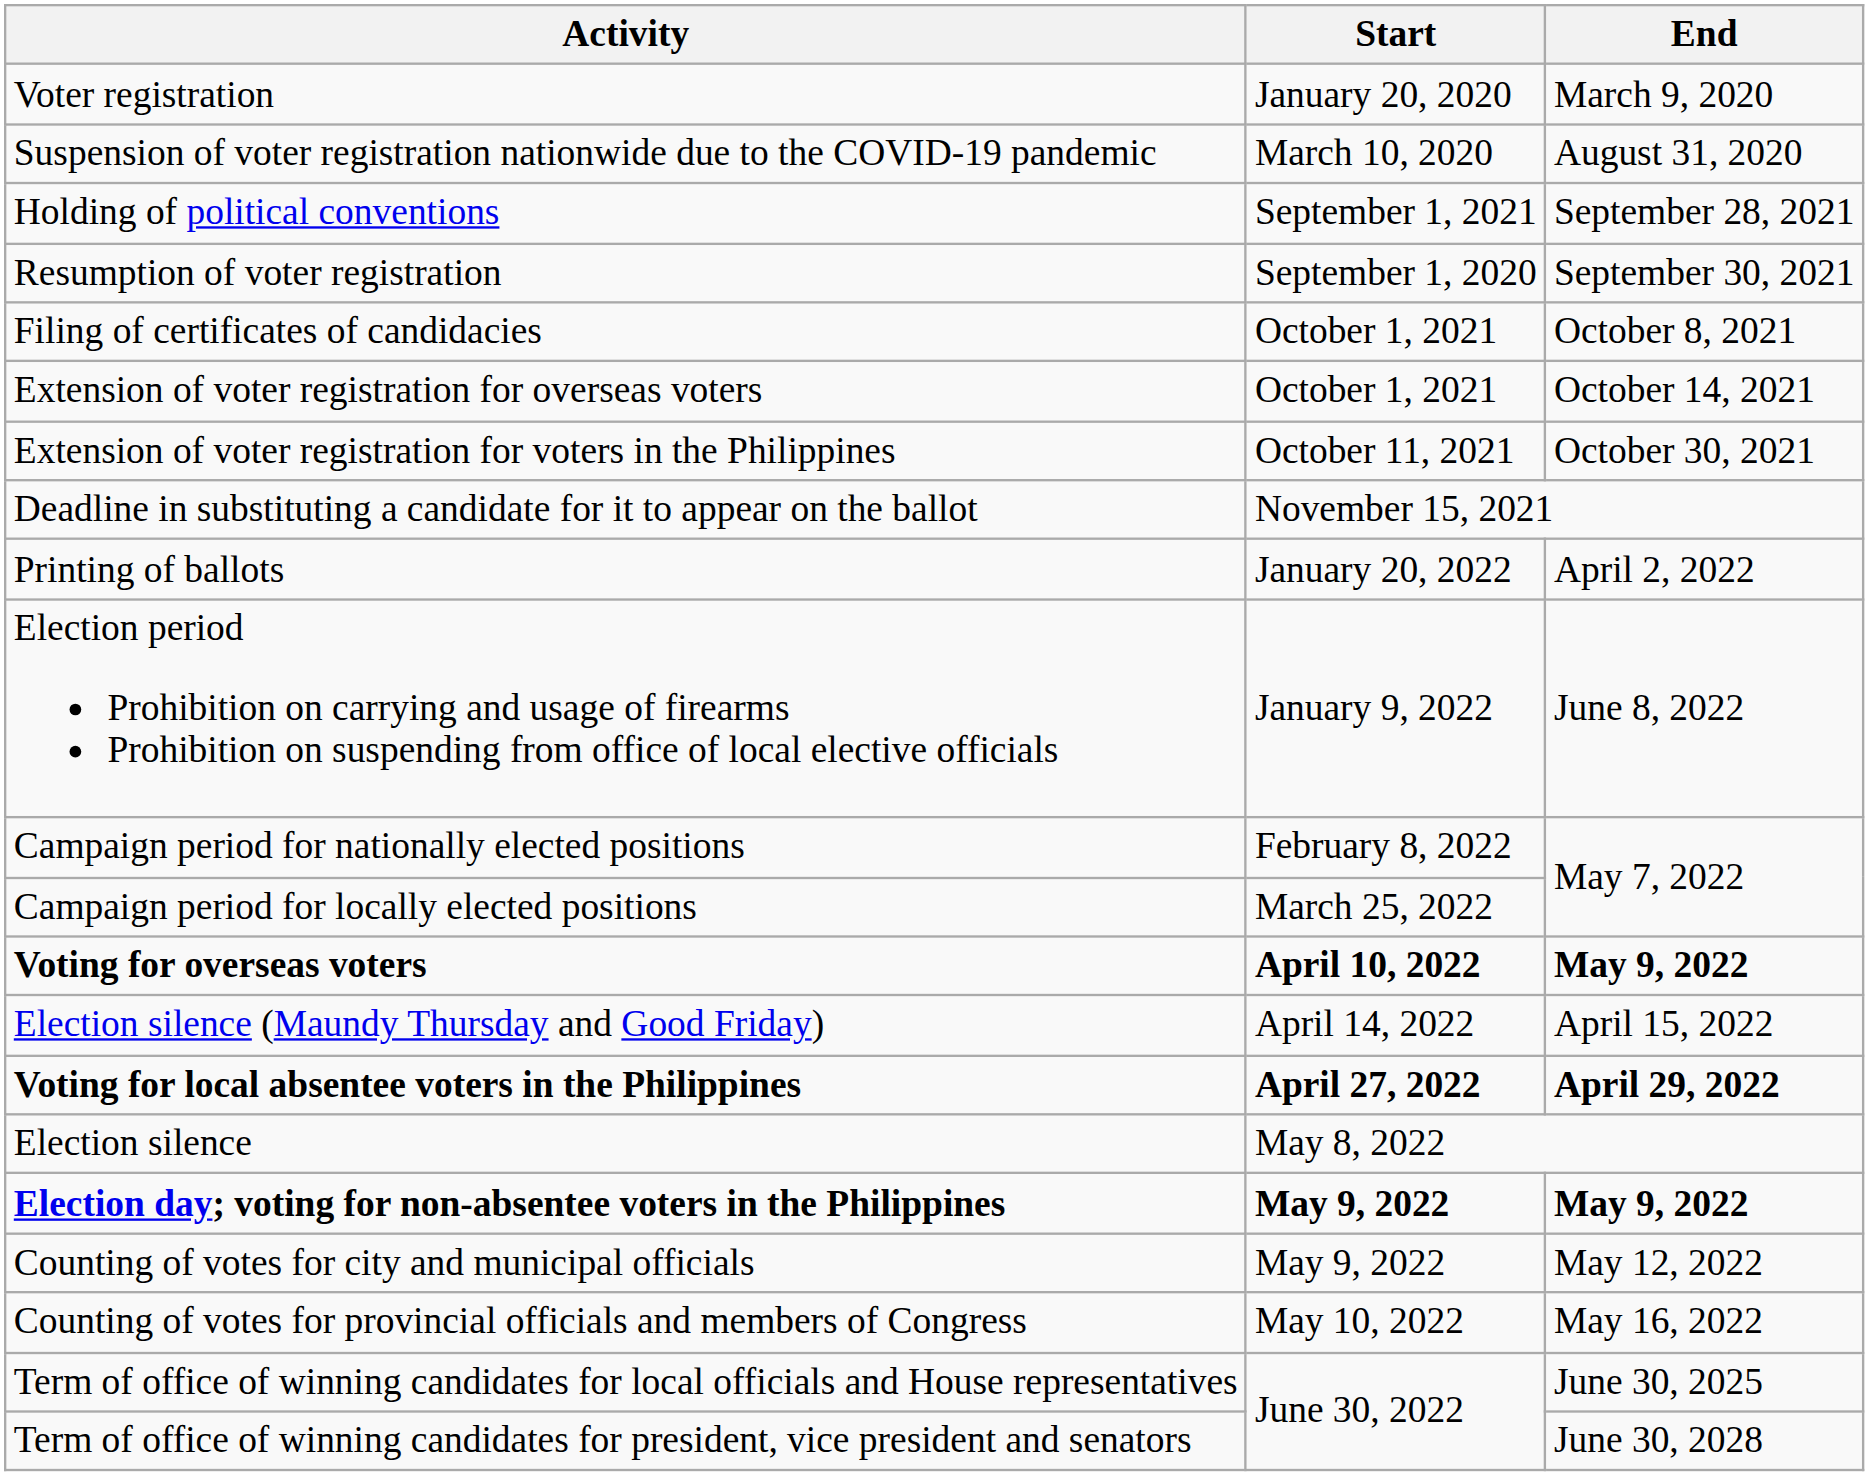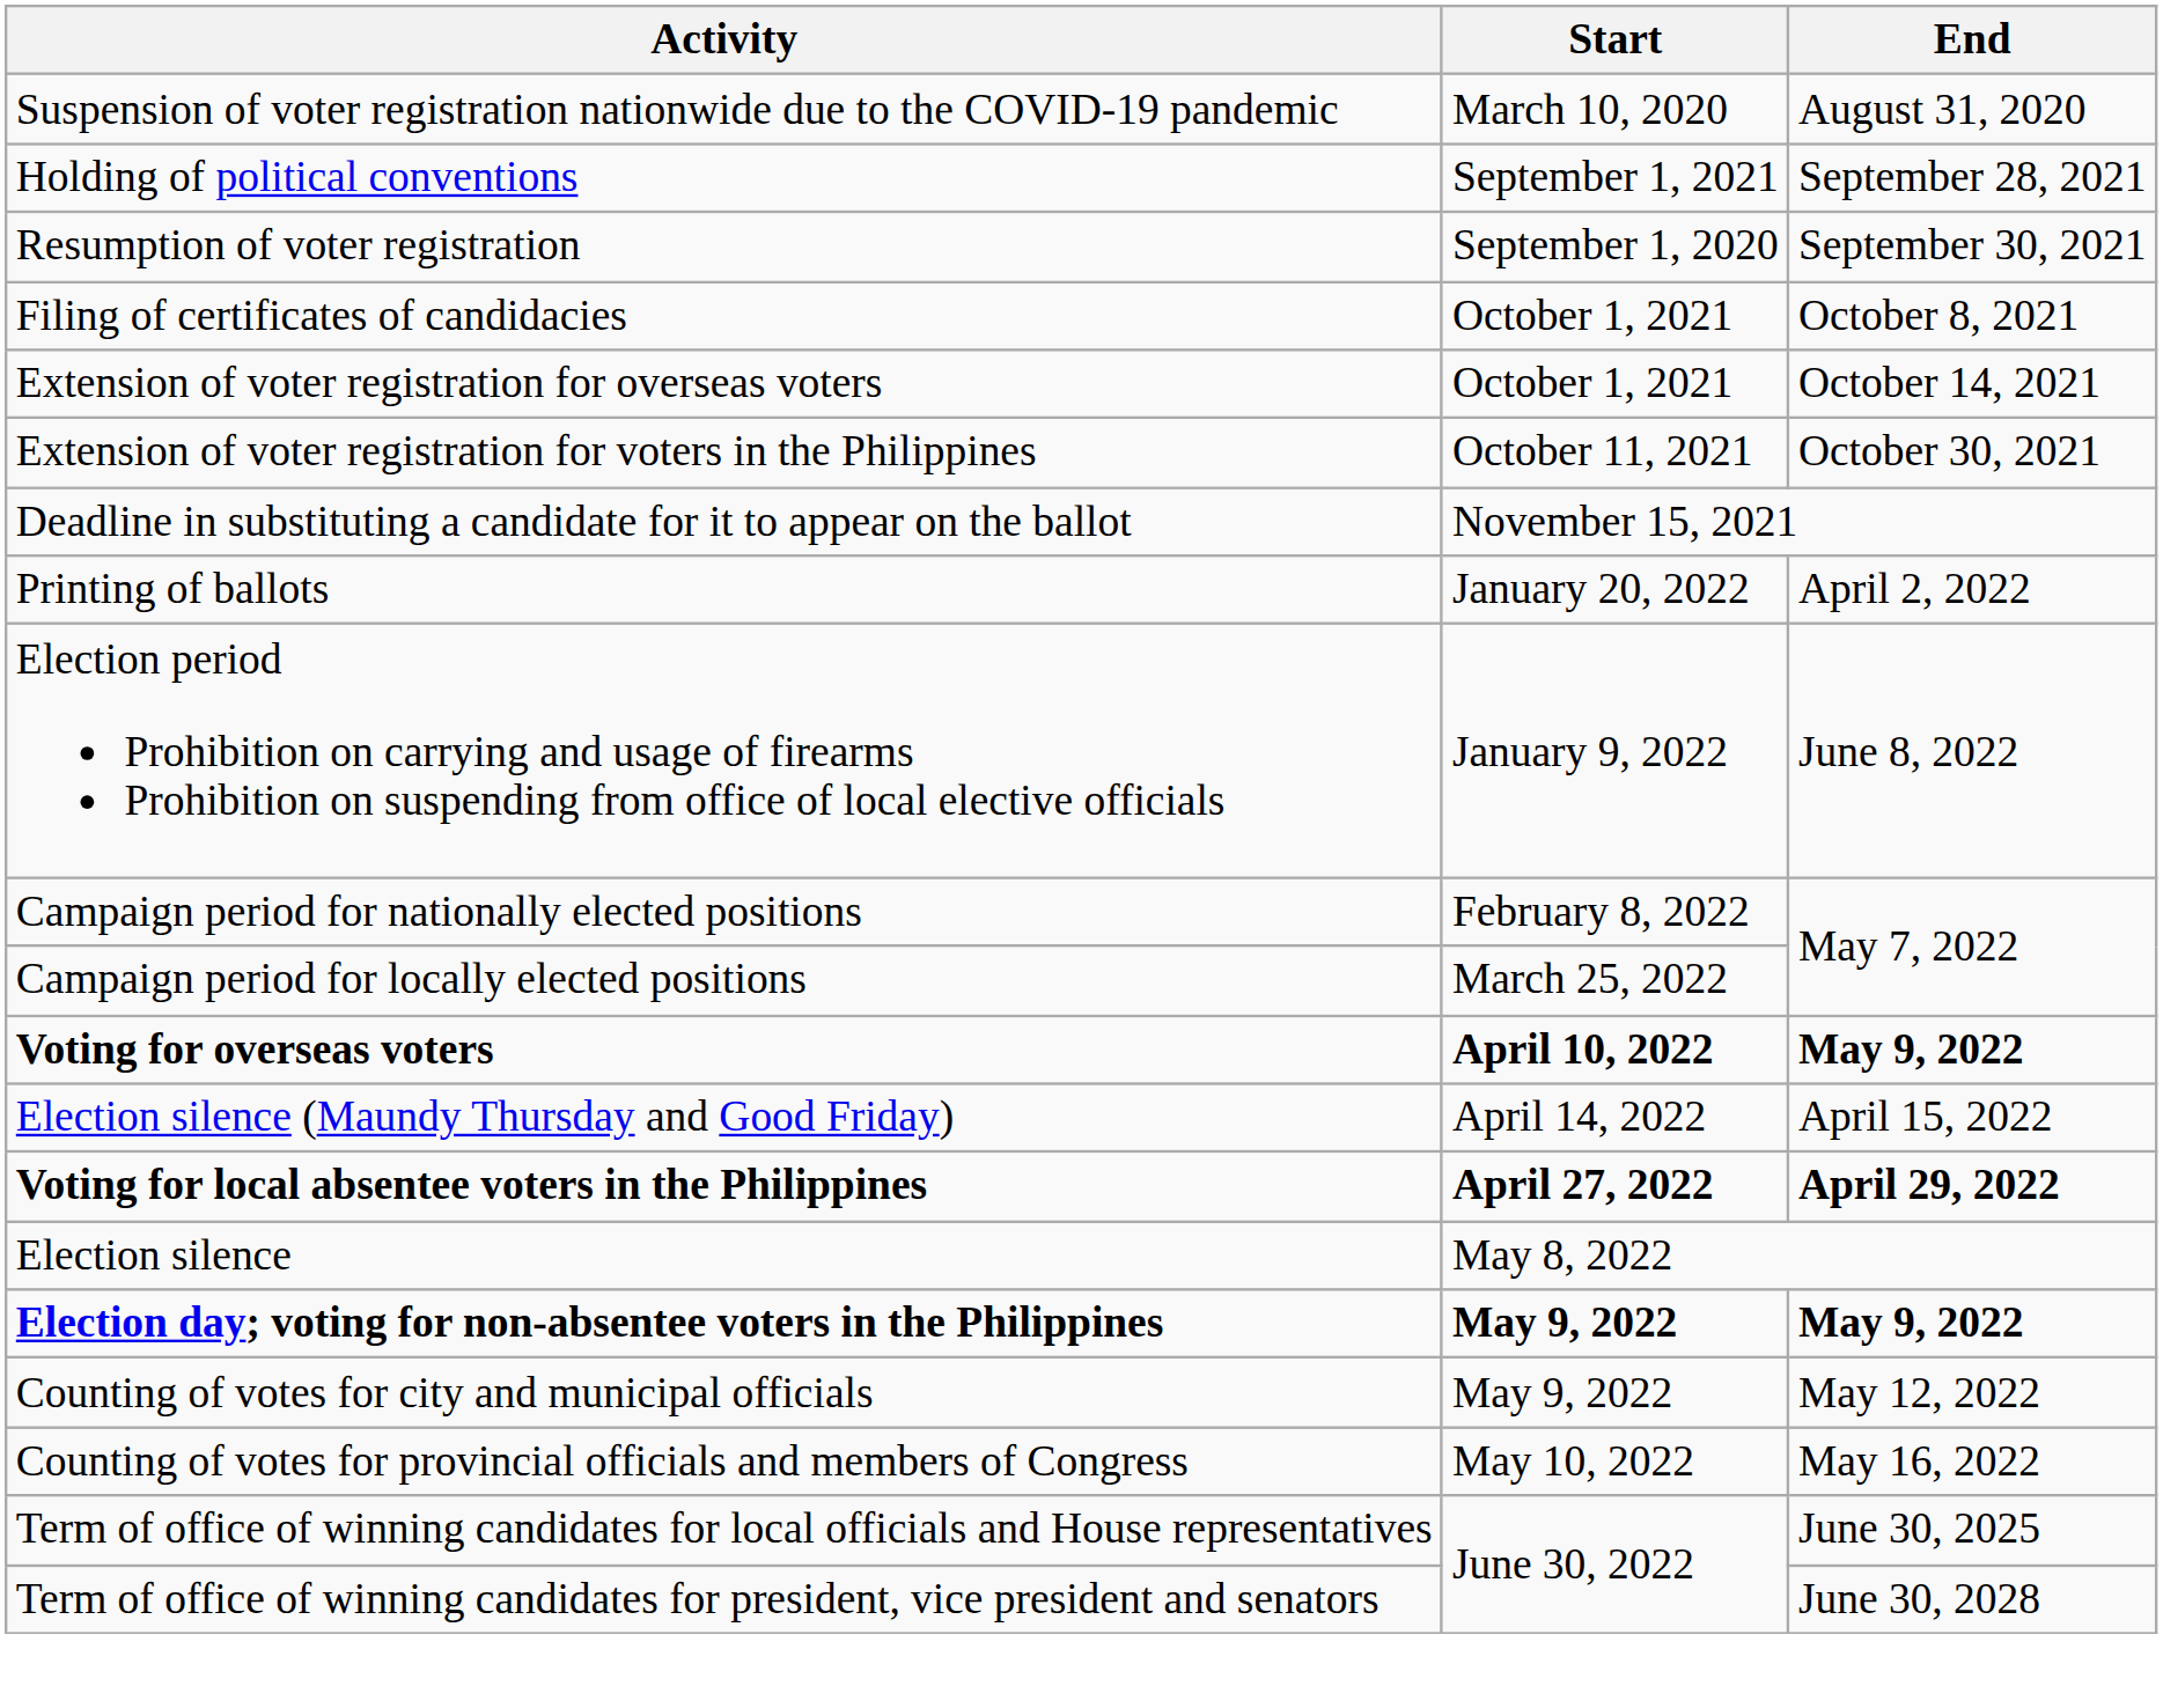- row: Voter registration | January 20, 2020 | March 9, 2020
